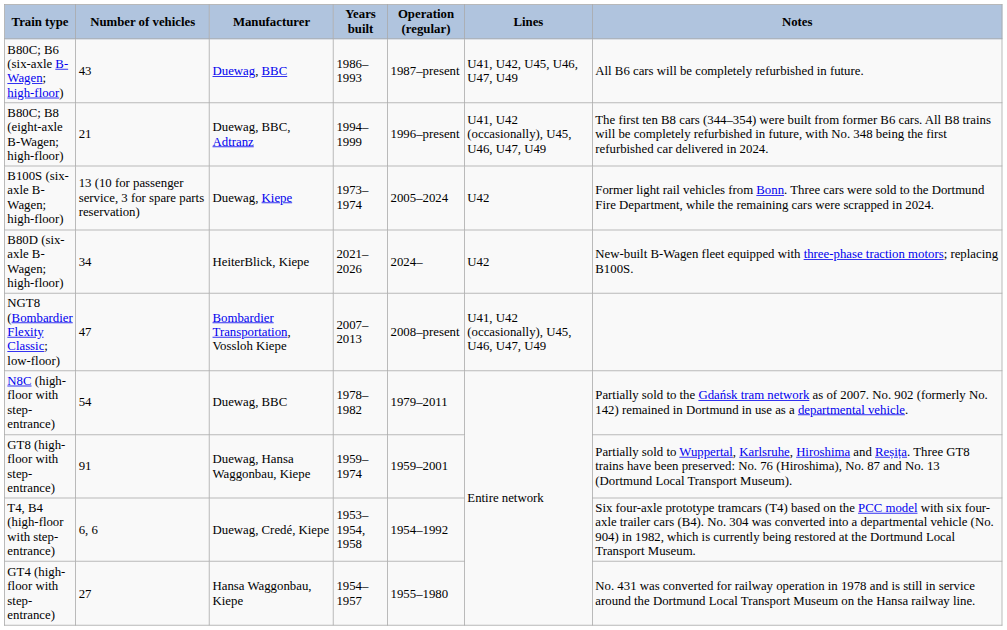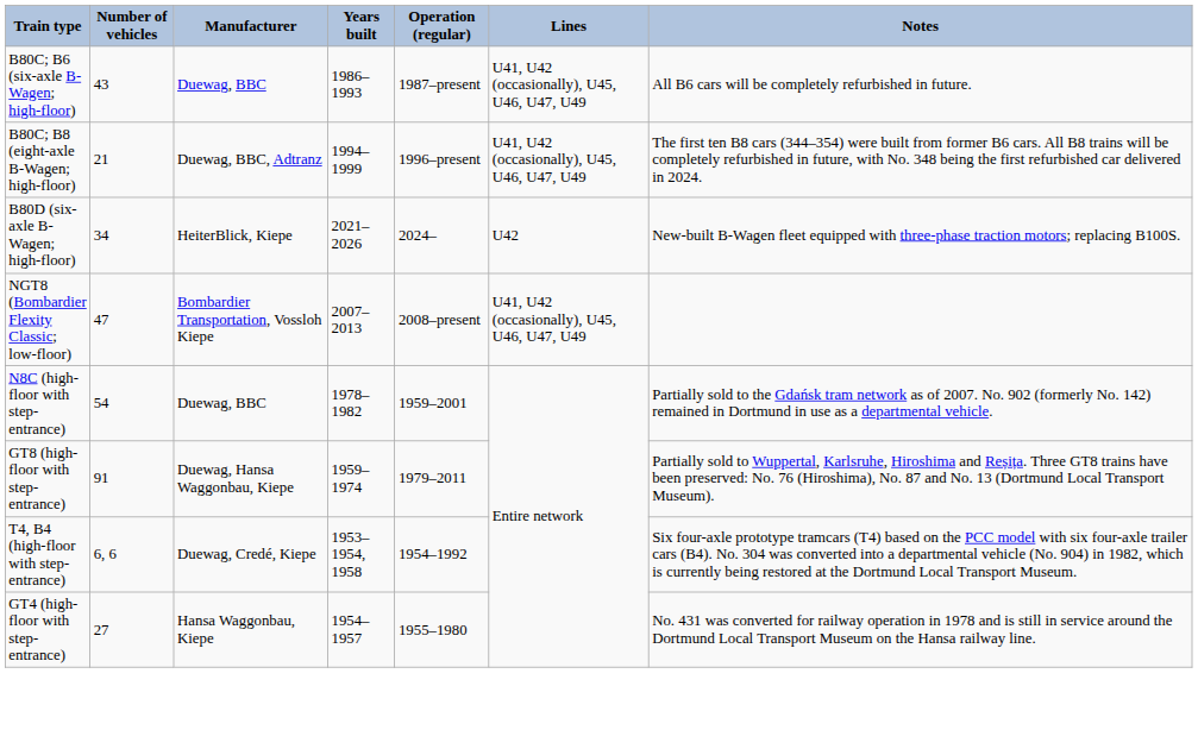B80C; B6 (six-axle B-Wagen; high-floor) | Lines: U41, U42, U45, U46, U47, U49 -> U41, U42 (occasionally), U45, U46, U47, U49
- row: B100S (six-axle B-Wagen; high-floor) | 13 (10 for passenger service, 3 for spare parts reservation) | Duewag, Kiepe | 1973–1974 | 2005–2024 | U42 | Former light rail vehicles from Bonn. Three cars were sold to the Dortmund Fire Department, while the remaining cars were scrapped in 2024.
N8C (high-floor with step-entrance) | Operation (regular): 1979–2011 -> 1959–2001
GT8 (high-floor with step-entrance) | Operation (regular): 1959–2001 -> 1979–2011
